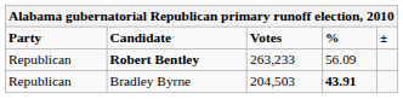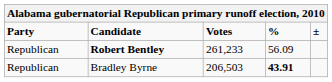Robert Bentley | Votes: 263,233 -> 261,233
Bradley Byrne | Votes: 204,503 -> 206,503
